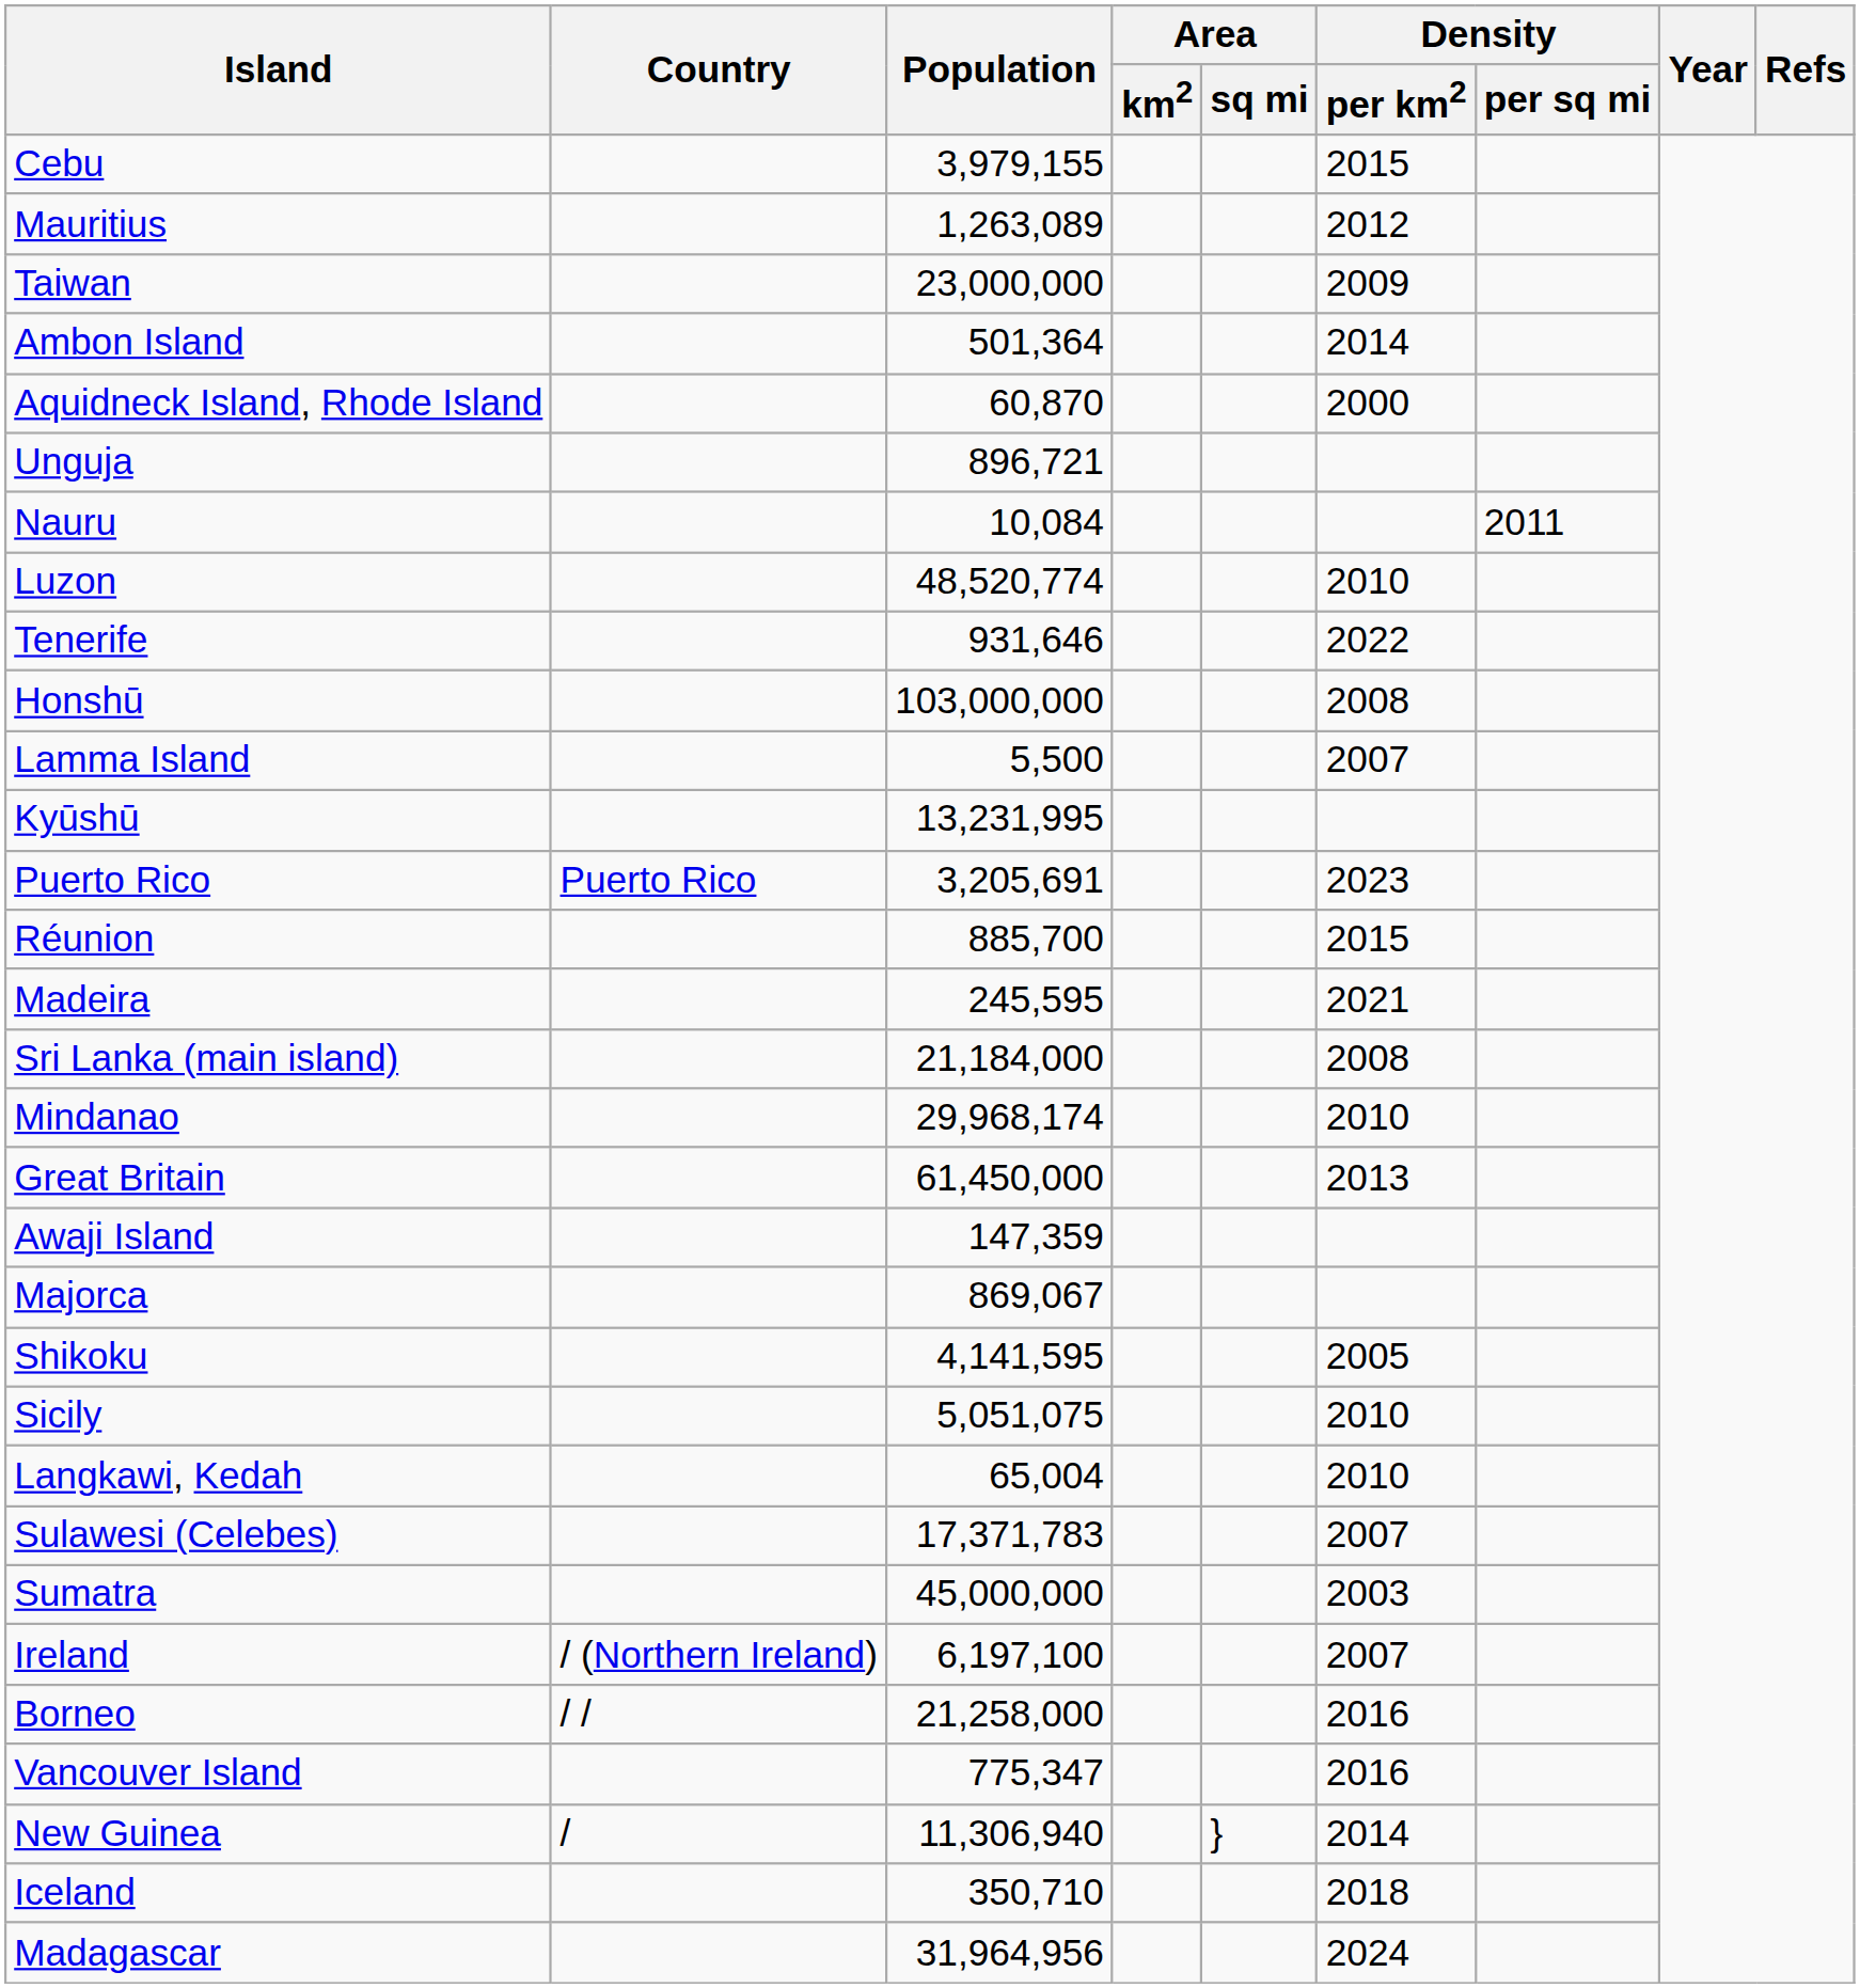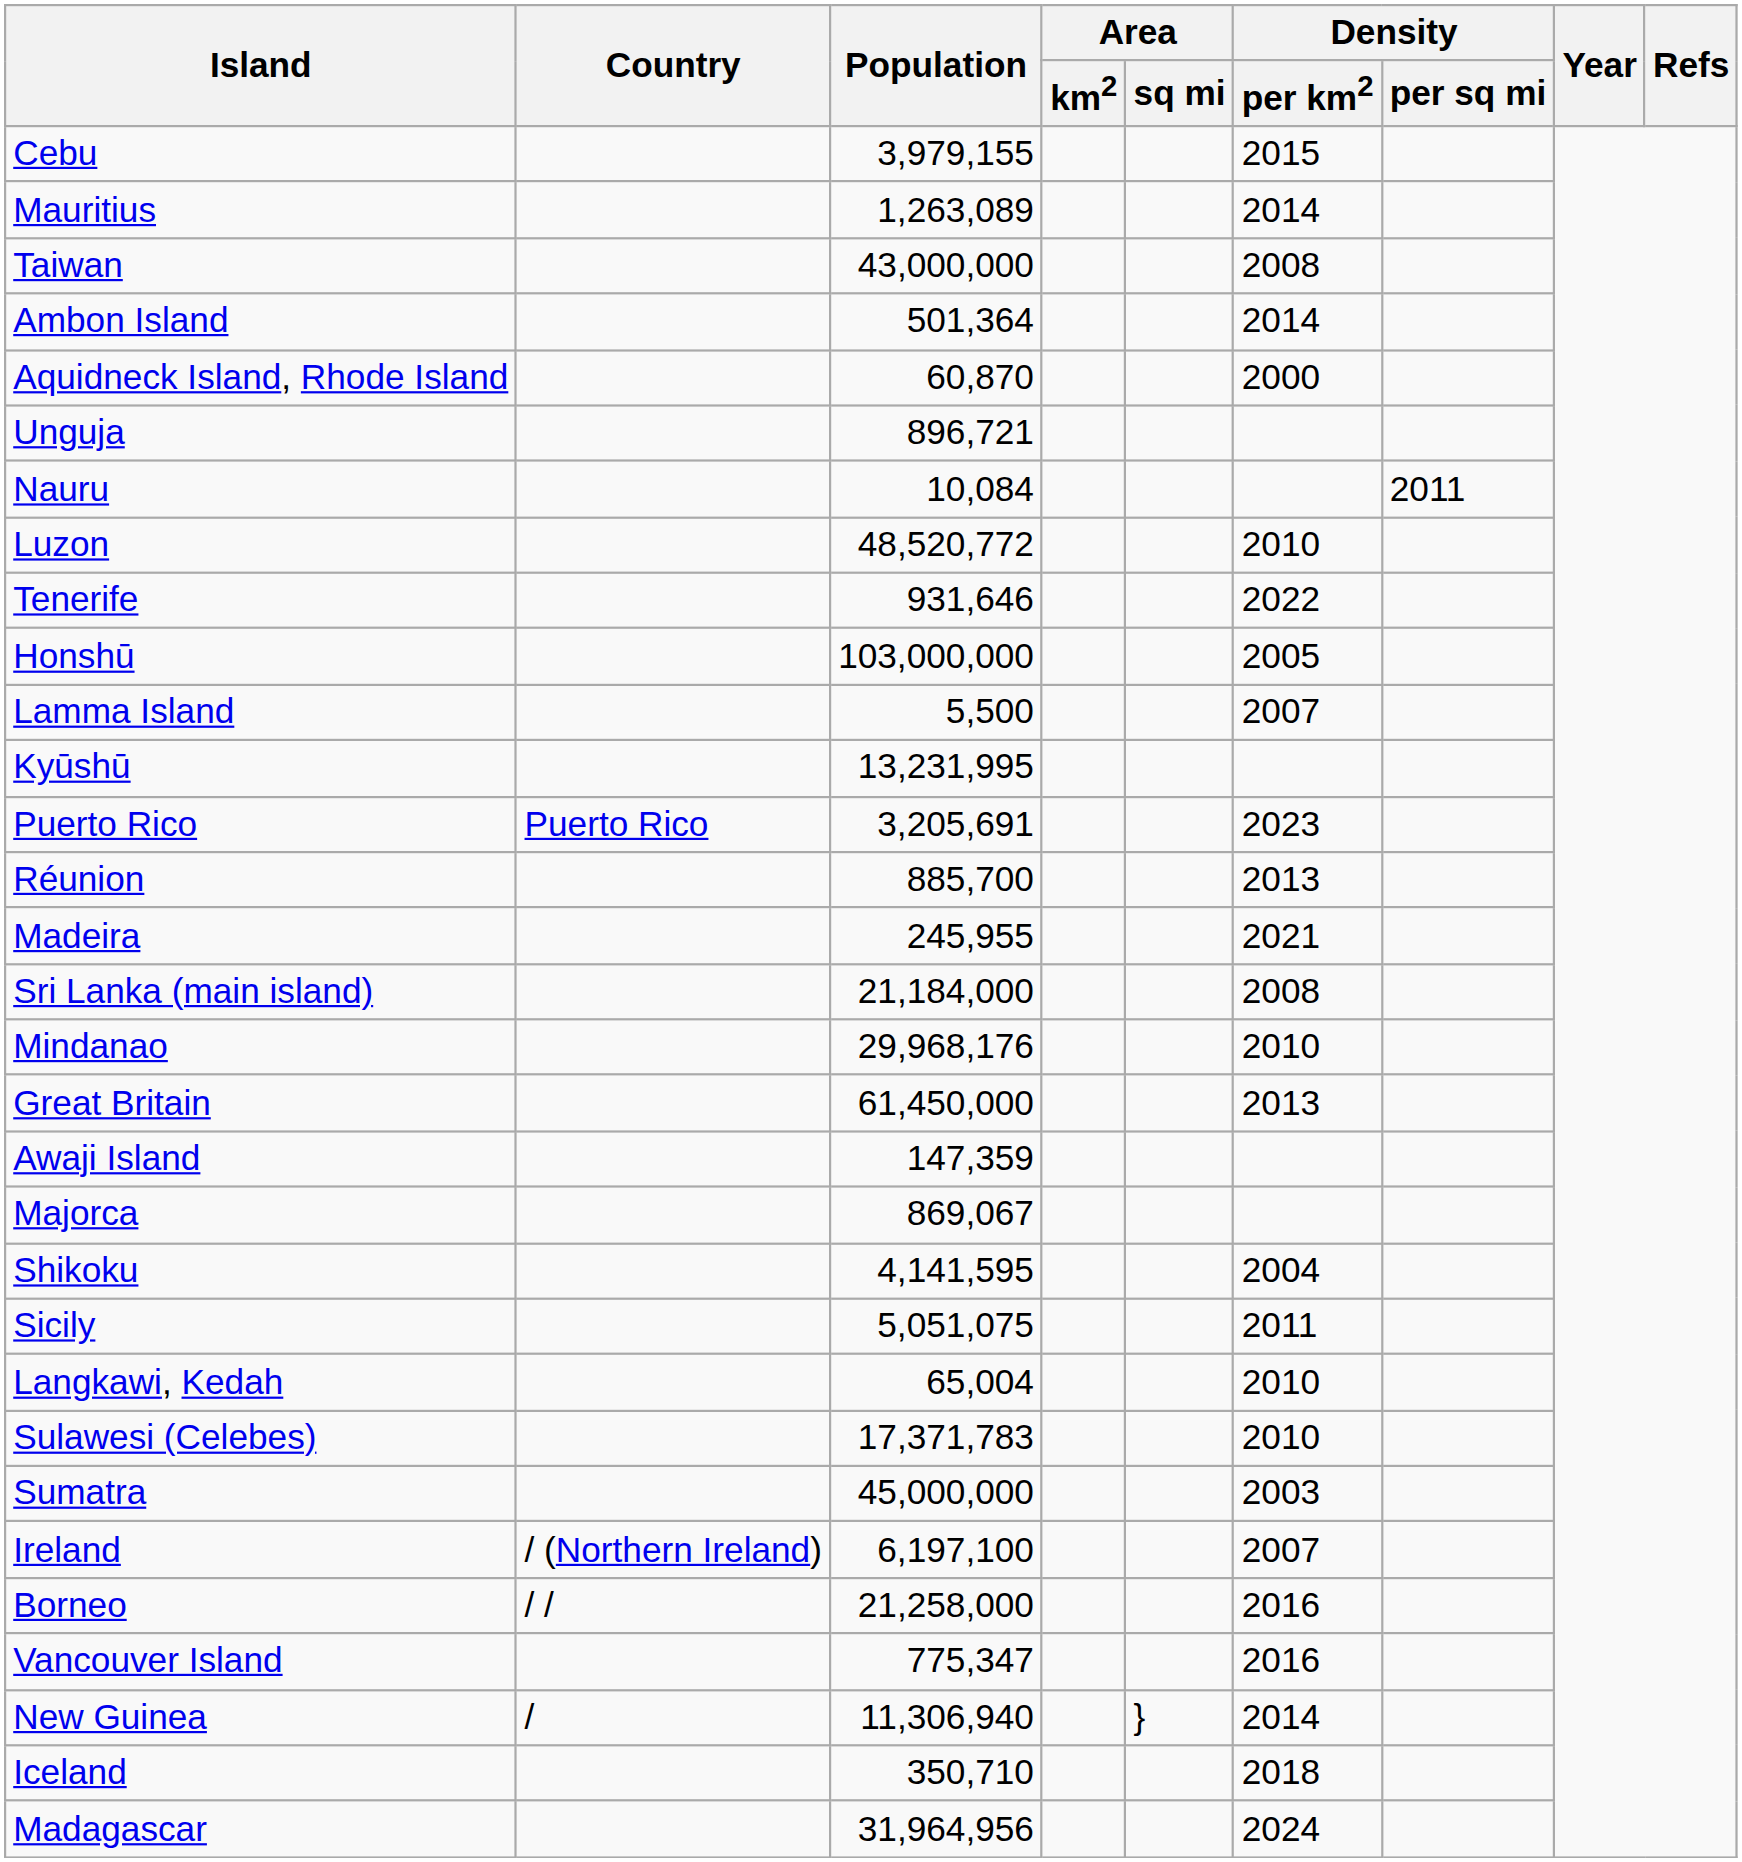Mauritius | Density / per km2: 2012 -> 2014
Taiwan | Population: 23,000,000 -> 43,000,000
Taiwan | Density / per km2: 2009 -> 2008
Luzon | Population: 48,520,774 -> 48,520,772
Honshū | Density / per km2: 2008 -> 2005
Réunion | Density / per km2: 2015 -> 2013
Madeira | Population: 245,595 -> 245,955
Mindanao | Population: 29,968,174 -> 29,968,176
Shikoku | Density / per km2: 2005 -> 2004
Sicily | Density / per km2: 2010 -> 2011
Sulawesi (Celebes) | Density / per km2: 2007 -> 2010
